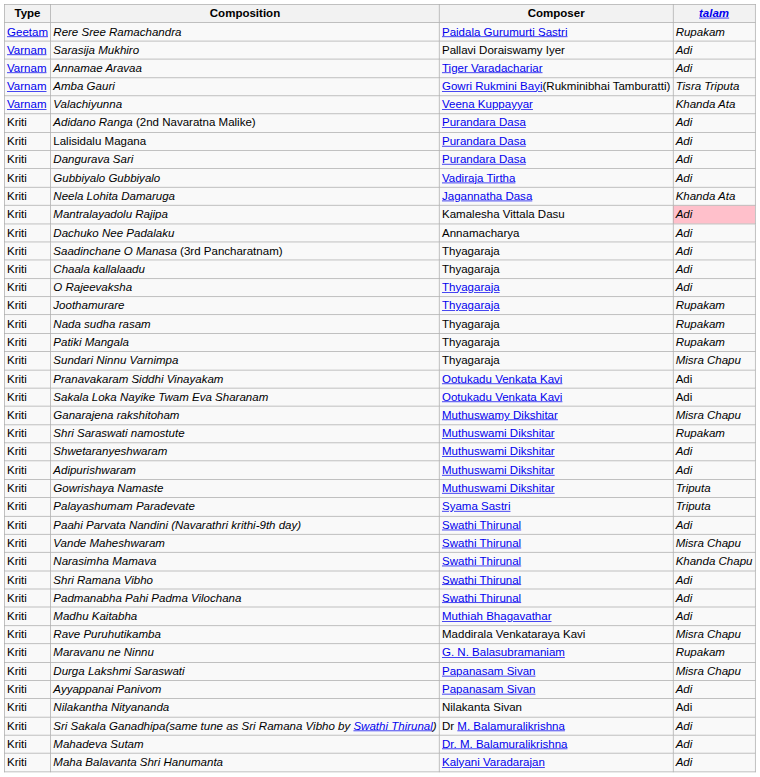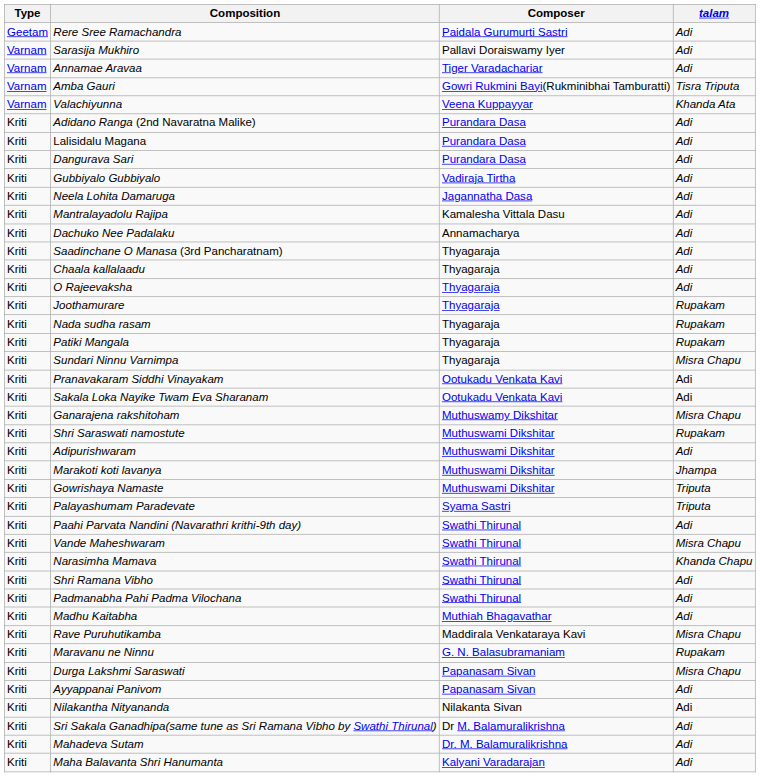Rere Sree Ramachandra | talam: Rupakam -> Adi
Neela Lohita Damaruga | talam: Khanda Ata -> Adi
Mantralayadolu Rajipa | talam: pink background -> no background
- row: Kriti | Shwetaranyeshwaram | Muthuswami Dikshitar | Adi
+ row: Kriti | Marakoti koti lavanya | Muthuswami Dikshitar | Jhampa
